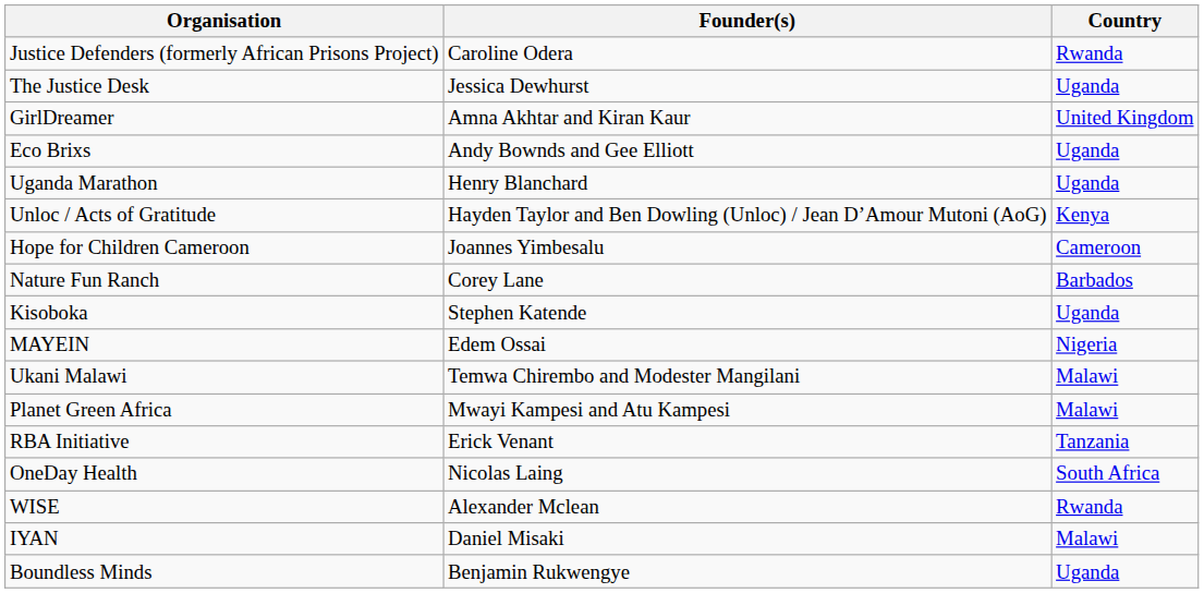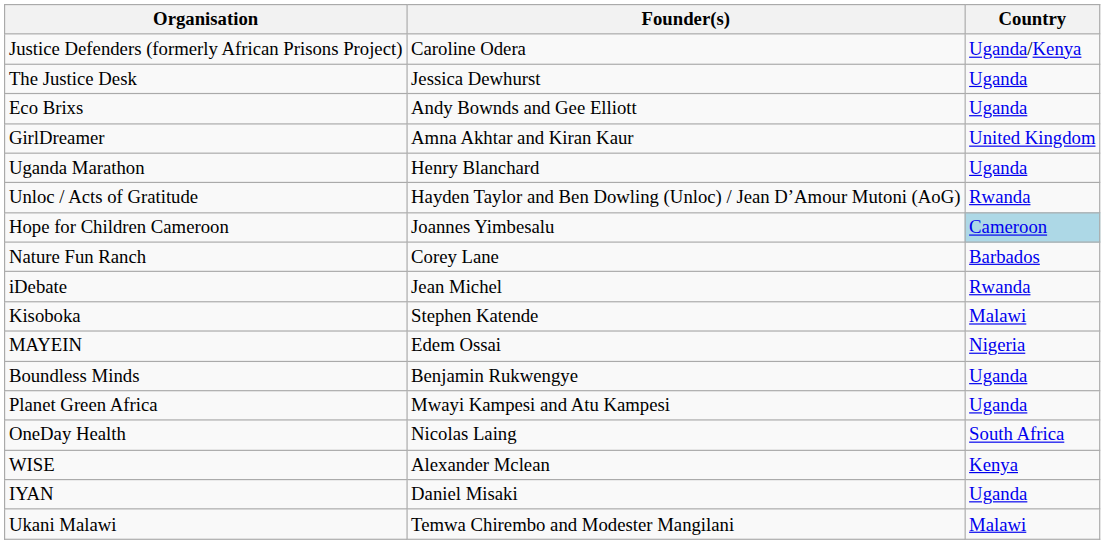Justice Defenders (formerly African Prisons Project) | Country: Rwanda -> Uganda/Kenya
rows swapped: GirlDreamer <-> Eco Brixs
Unloc / Acts of Gratitude | Country: Kenya -> Rwanda
Hope for Children Cameroon | Country: no background -> lightblue background
+ row: iDebate | Jean Michel | Rwanda
Kisoboka | Country: Uganda -> Malawi
rows swapped: Boundless Minds <-> Ukani Malawi
Planet Green Africa | Country: Malawi -> Uganda
- row: RBA Initiative | Erick Venant | Tanzania
WISE | Country: Rwanda -> Kenya
IYAN | Country: Malawi -> Uganda
